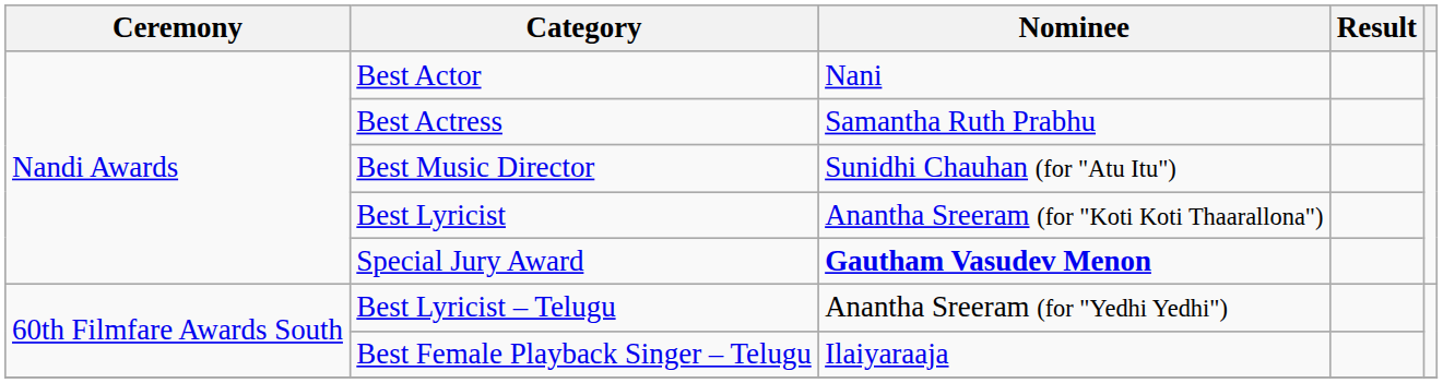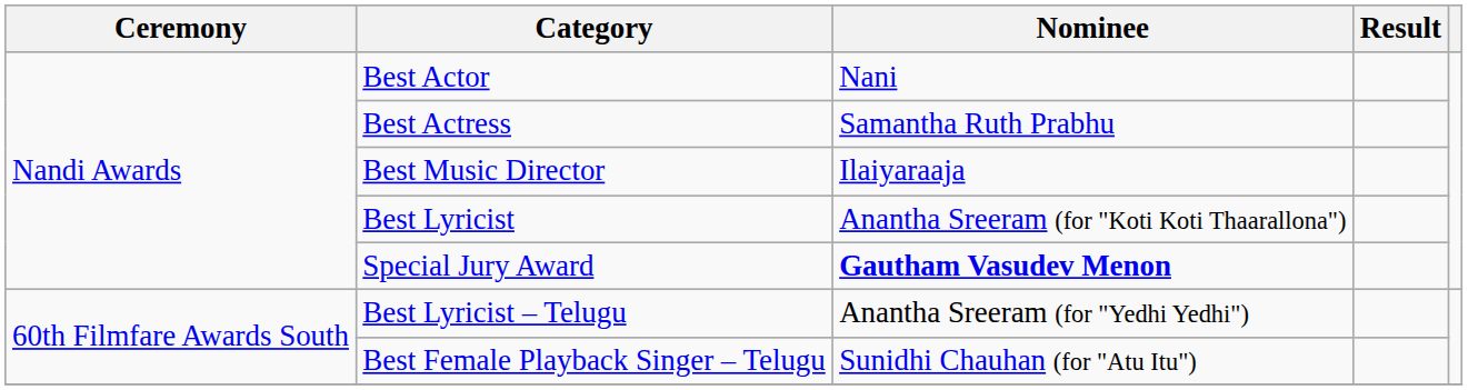Best Music Director | Nominee: Sunidhi Chauhan (for "Atu Itu") -> Ilaiyaraaja
Best Female Playback Singer – Telugu | Nominee: Ilaiyaraaja -> Sunidhi Chauhan (for "Atu Itu")
